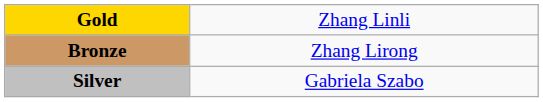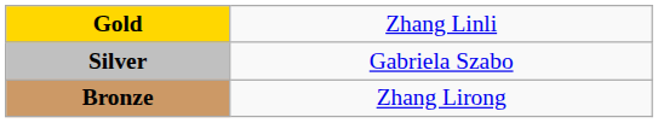rows swapped: Silver <-> Bronze
